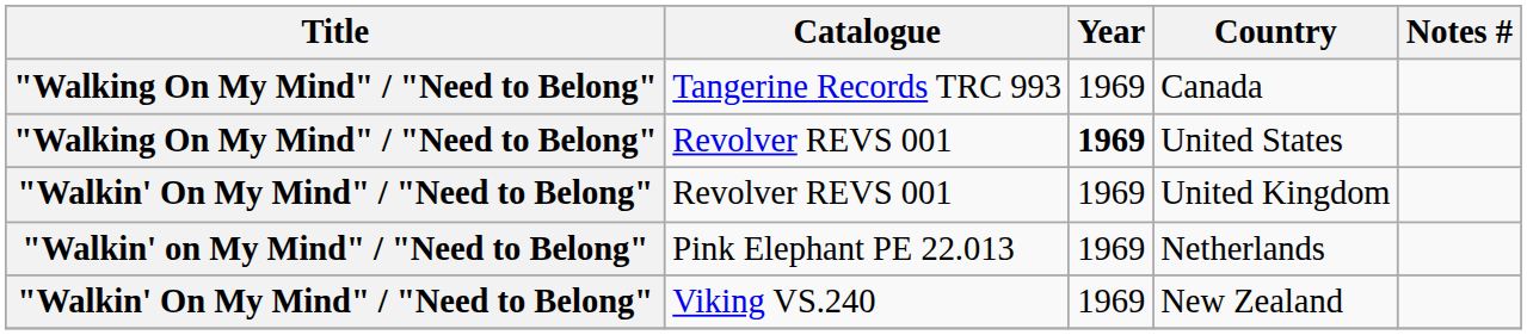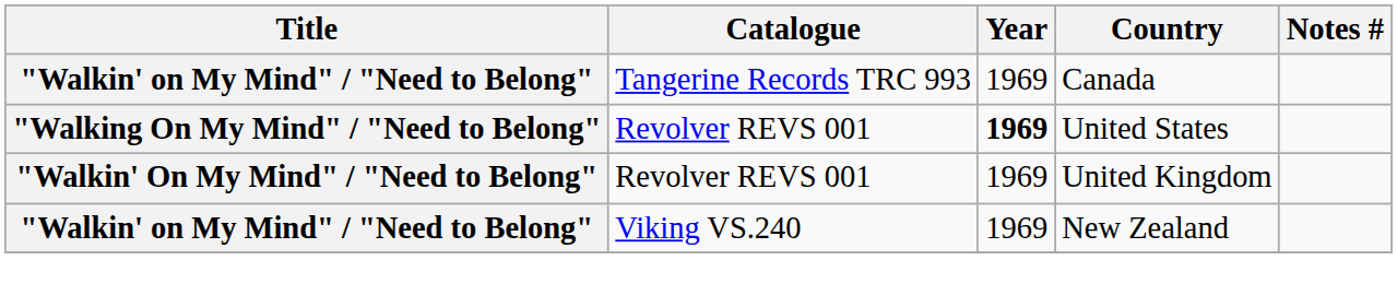Canada | Title: "Walking On My Mind" / "Need to Belong" -> "Walkin' on My Mind" / "Need to Belong"
- row: "Walkin' on My Mind" / "Need to Belong" | Pink Elephant PE 22.013 | 1969 | Netherlands
New Zealand | Title: "Walkin' On My Mind" / "Need to Belong" -> "Walkin' on My Mind" / "Need to Belong"
